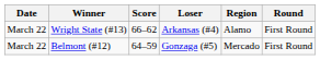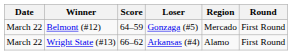rows swapped: Belmont (#12) <-> Wright State (#13)
